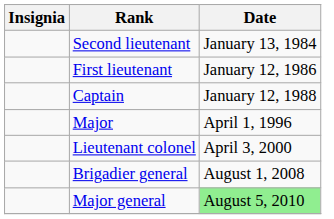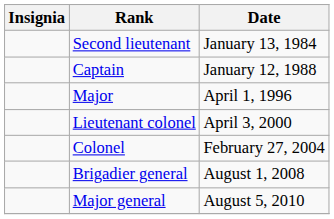- row: First lieutenant | January 12, 1986
+ row: Colonel | February 27, 2004
Major general | Date: lightgreen background -> no background
